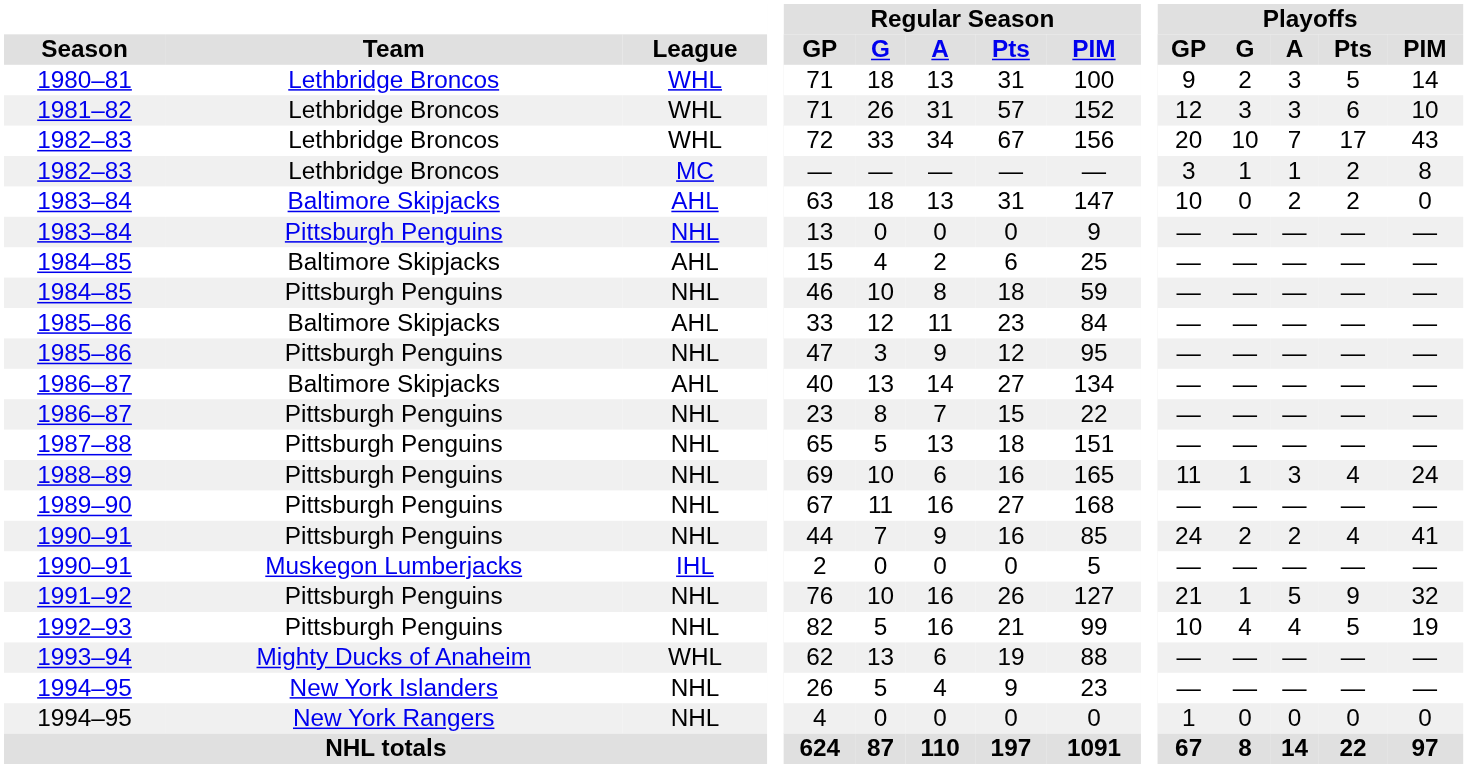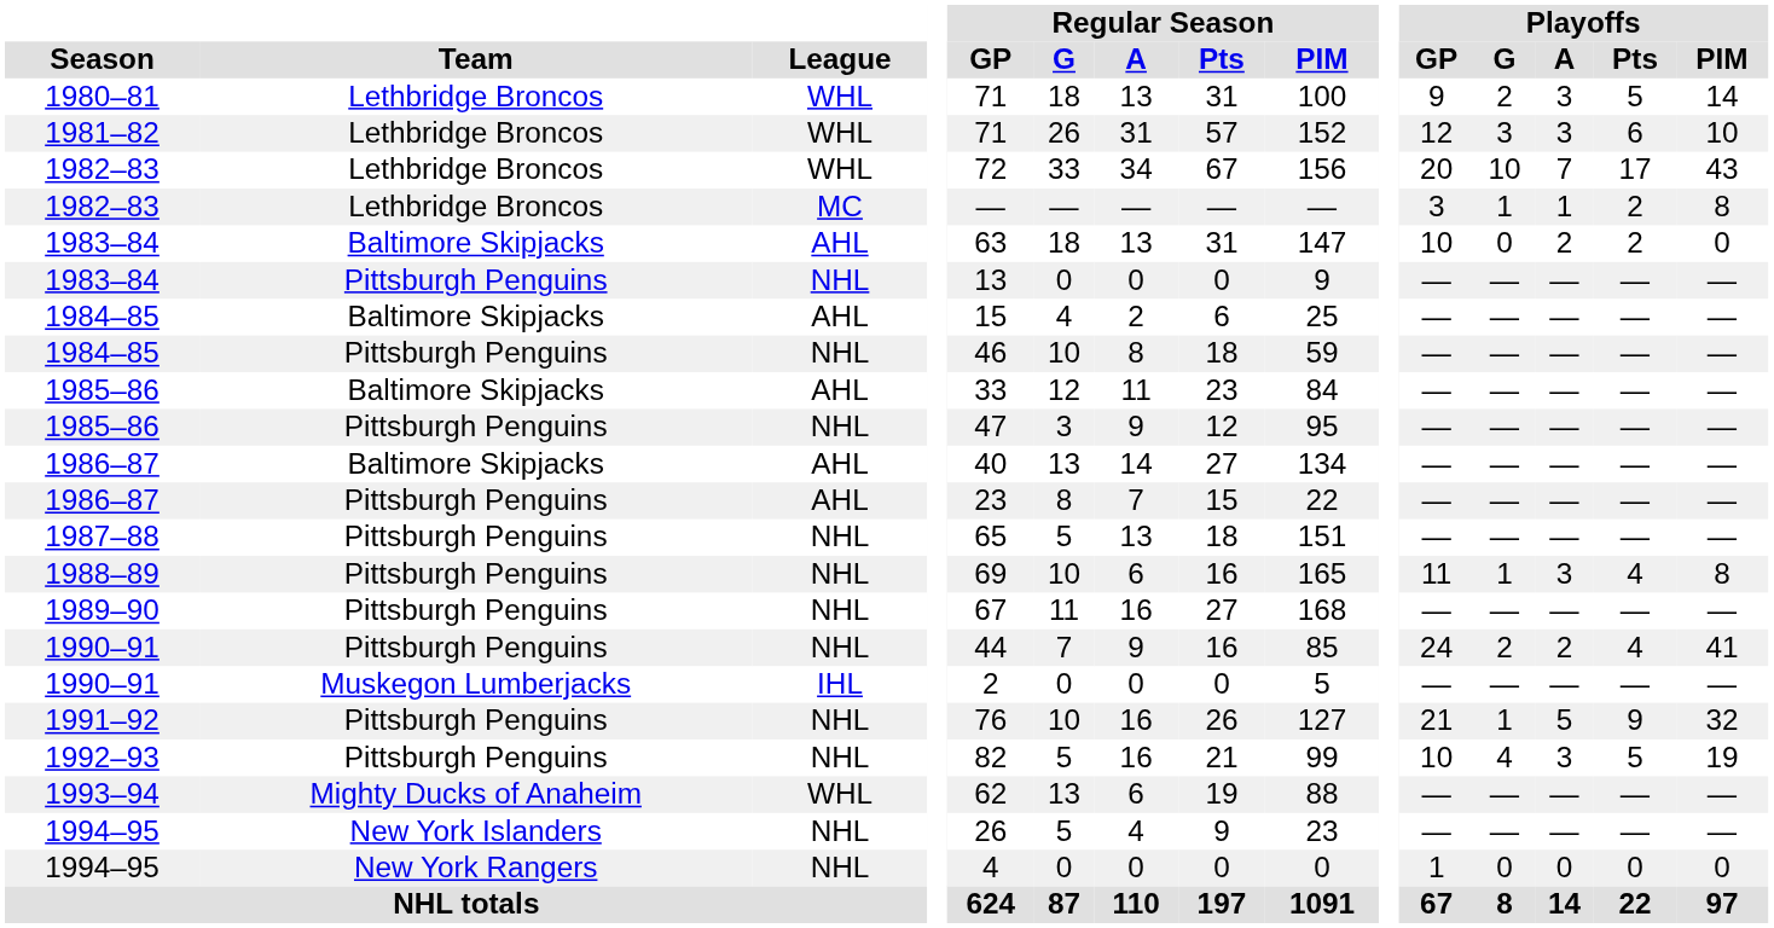1986–87 / Pittsburgh Penguins | League: NHL -> AHL
1988–89 | Playoffs / PIM: 24 -> 8
1992–93 | Playoffs / A: 4 -> 3
